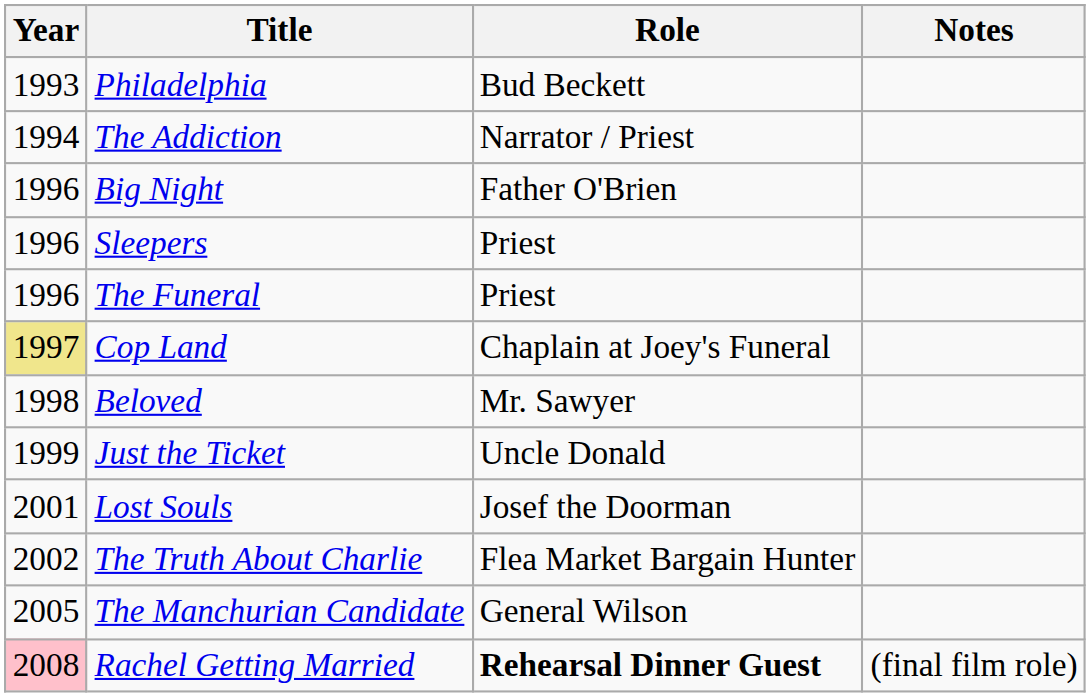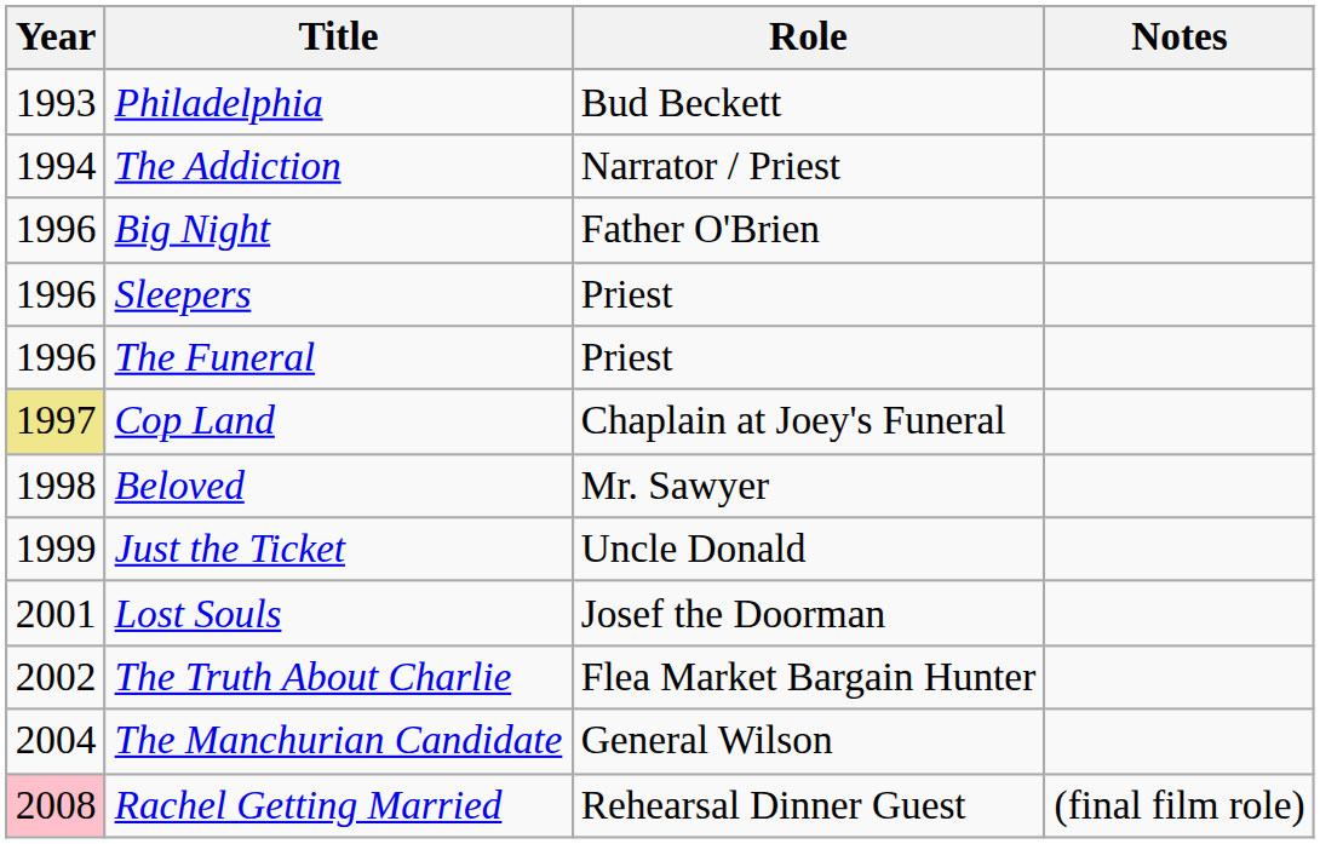The Manchurian Candidate | Year: 2005 -> 2004
Rachel Getting Married | Role: bold -> normal
